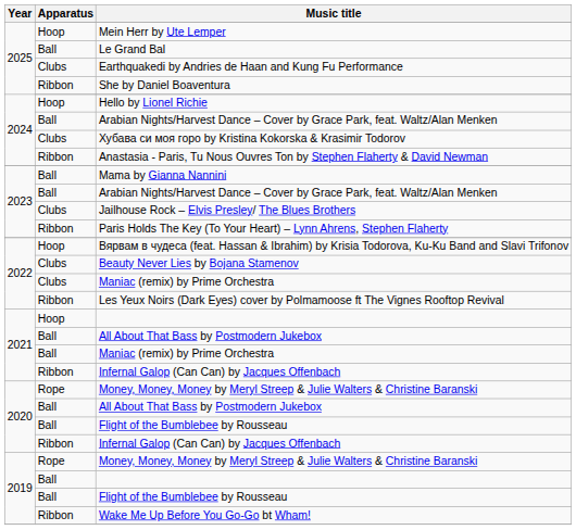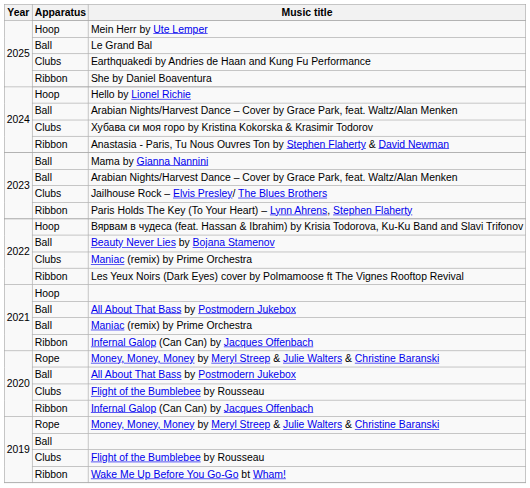Beauty Never Lies by Bojana Stamenov | Apparatus: Clubs -> Ball
2020 / Flight of the Bumblebee by Rousseau | Apparatus: Ball -> Clubs
2019 / Flight of the Bumblebee by Rousseau | Apparatus: Ball -> Clubs
